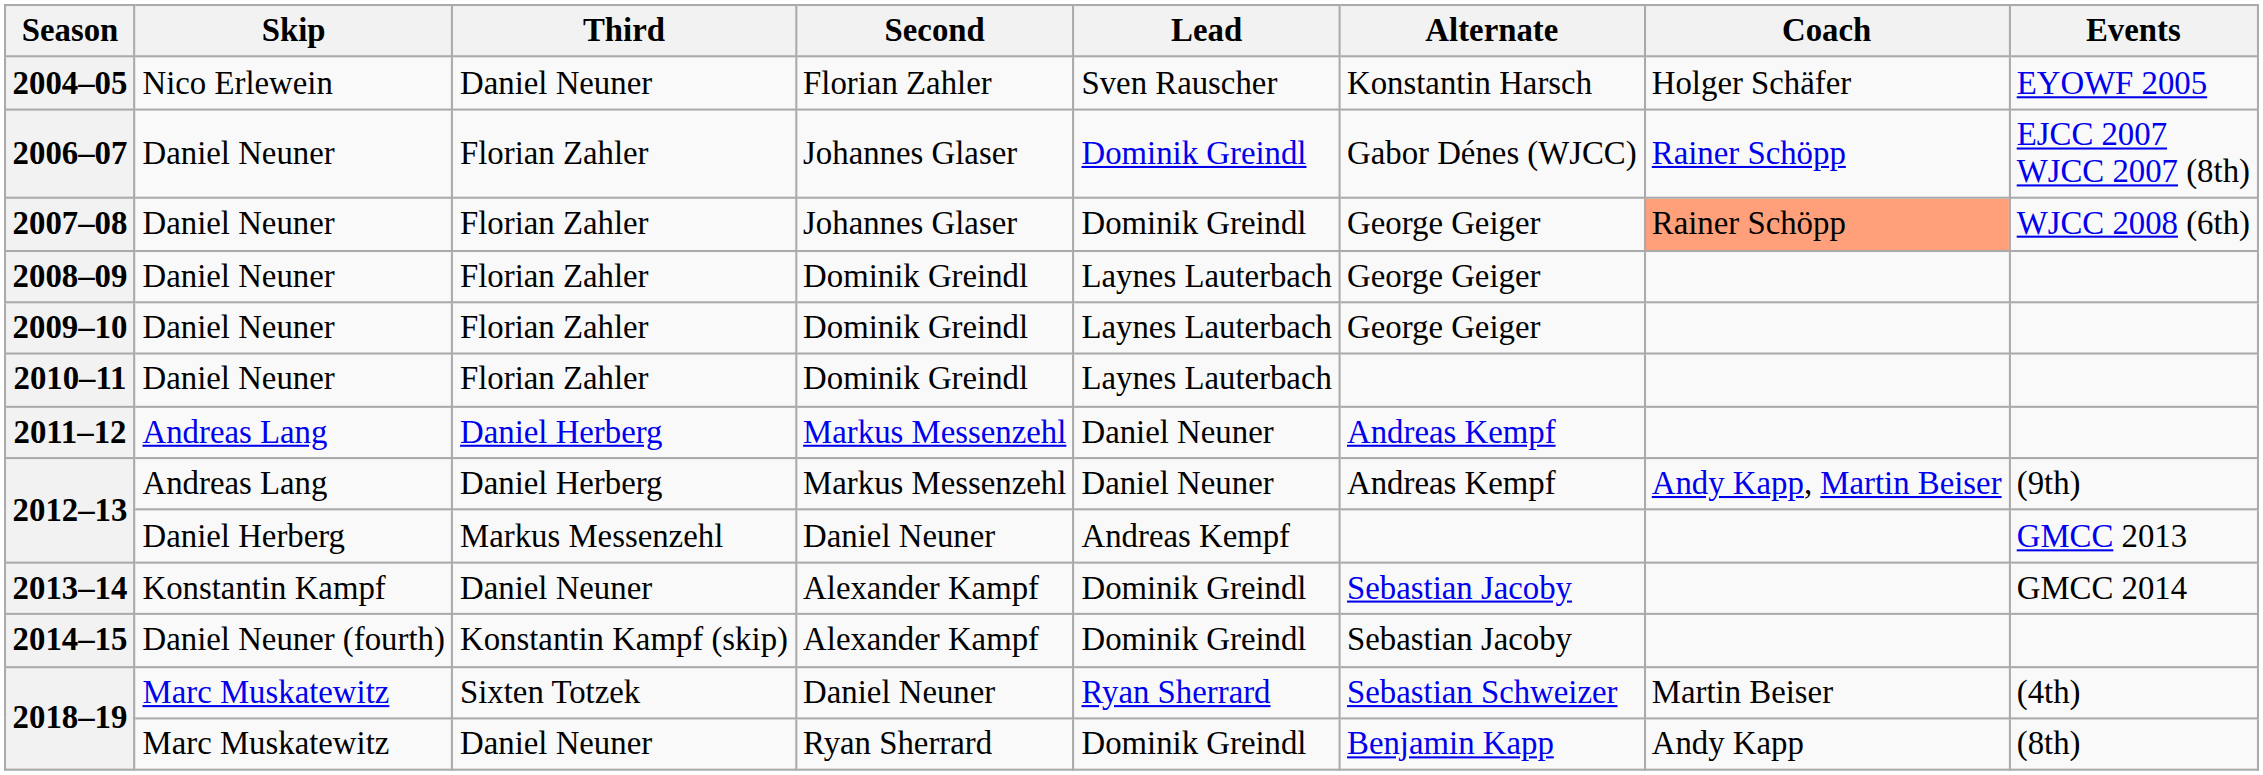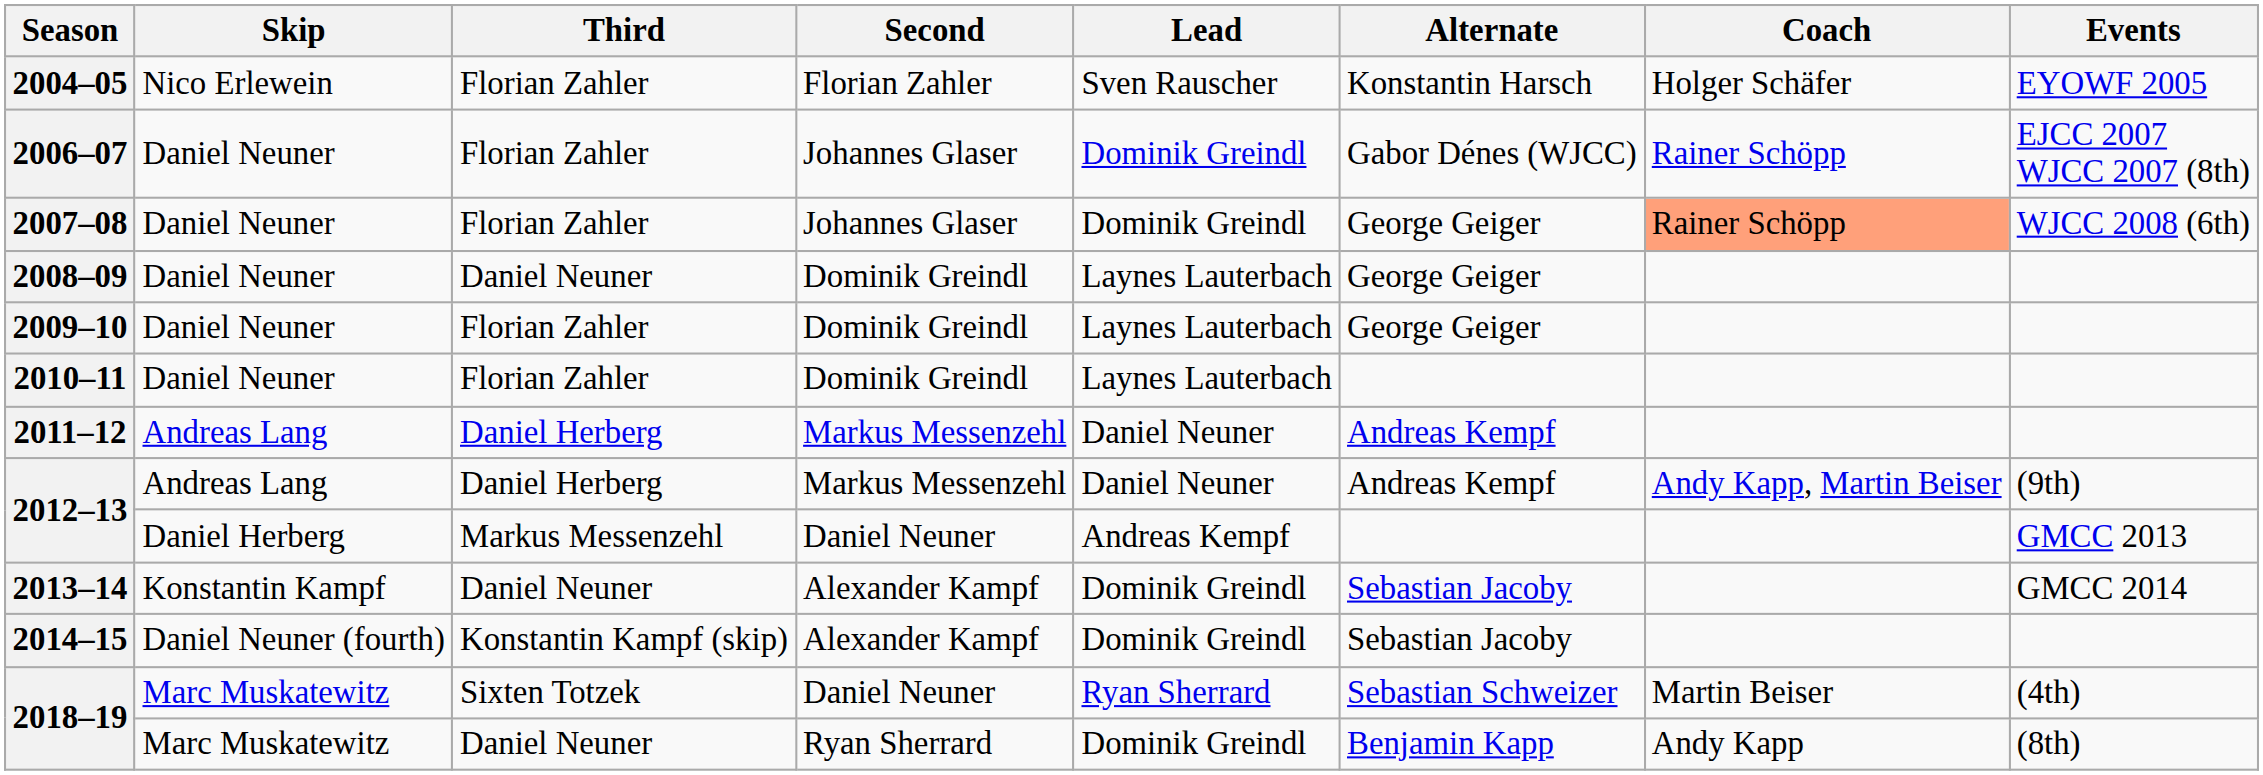2004–05 | Third: Daniel Neuner -> Florian Zahler
2008–09 | Third: Florian Zahler -> Daniel Neuner
